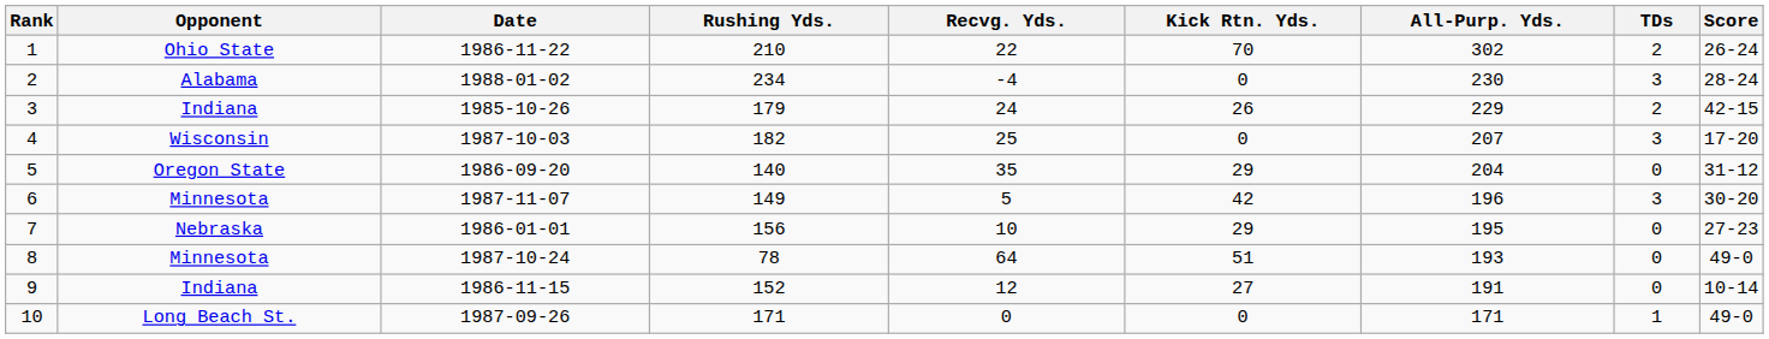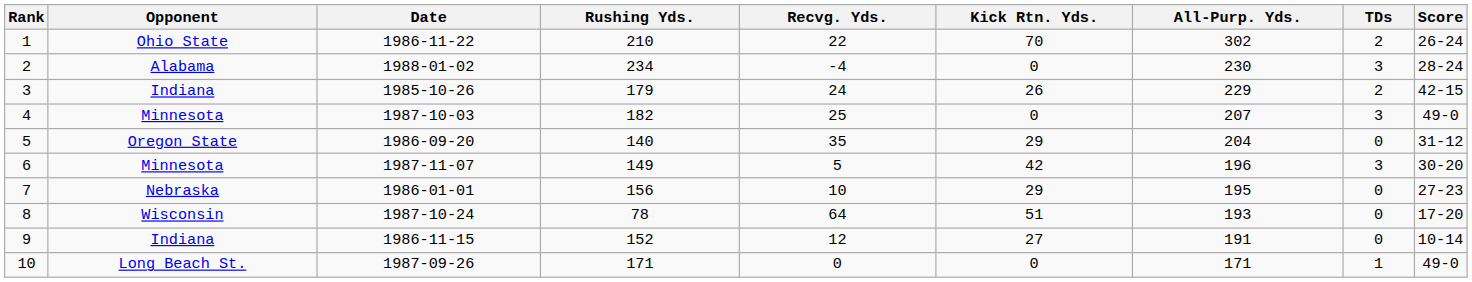4 | Opponent: Wisconsin -> Minnesota
4 | Score: 17-20 -> 49-0
8 | Opponent: Minnesota -> Wisconsin
8 | Score: 49-0 -> 17-20
